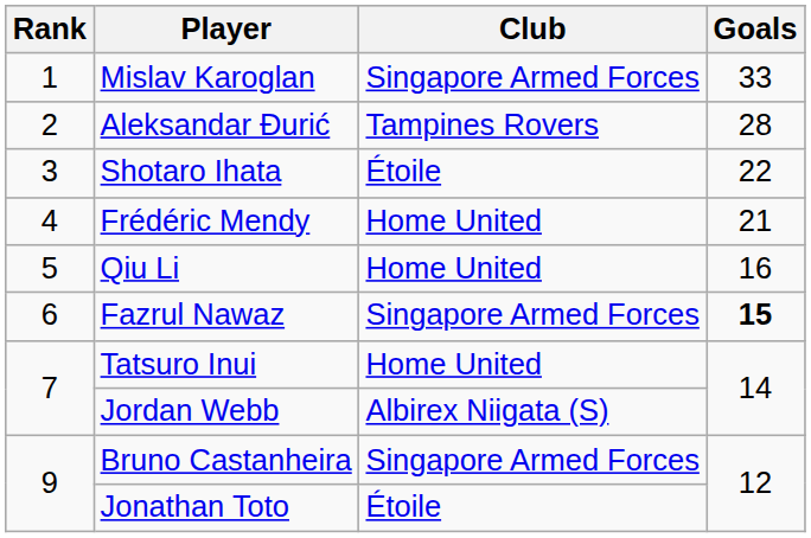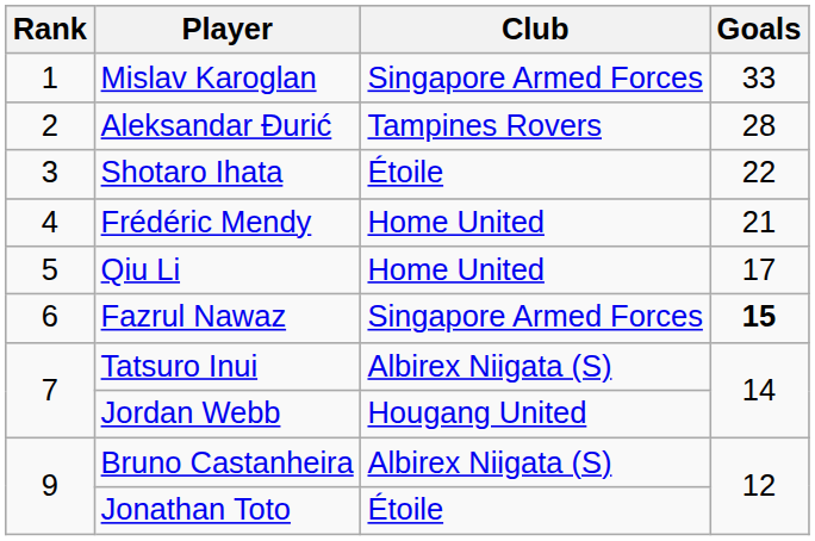Qiu Li | Goals: 16 -> 17
Tatsuro Inui | Club: Home United -> Albirex Niigata (S)
Jordan Webb | Club: Albirex Niigata (S) -> Hougang United
Bruno Castanheira | Club: Singapore Armed Forces -> Albirex Niigata (S)
